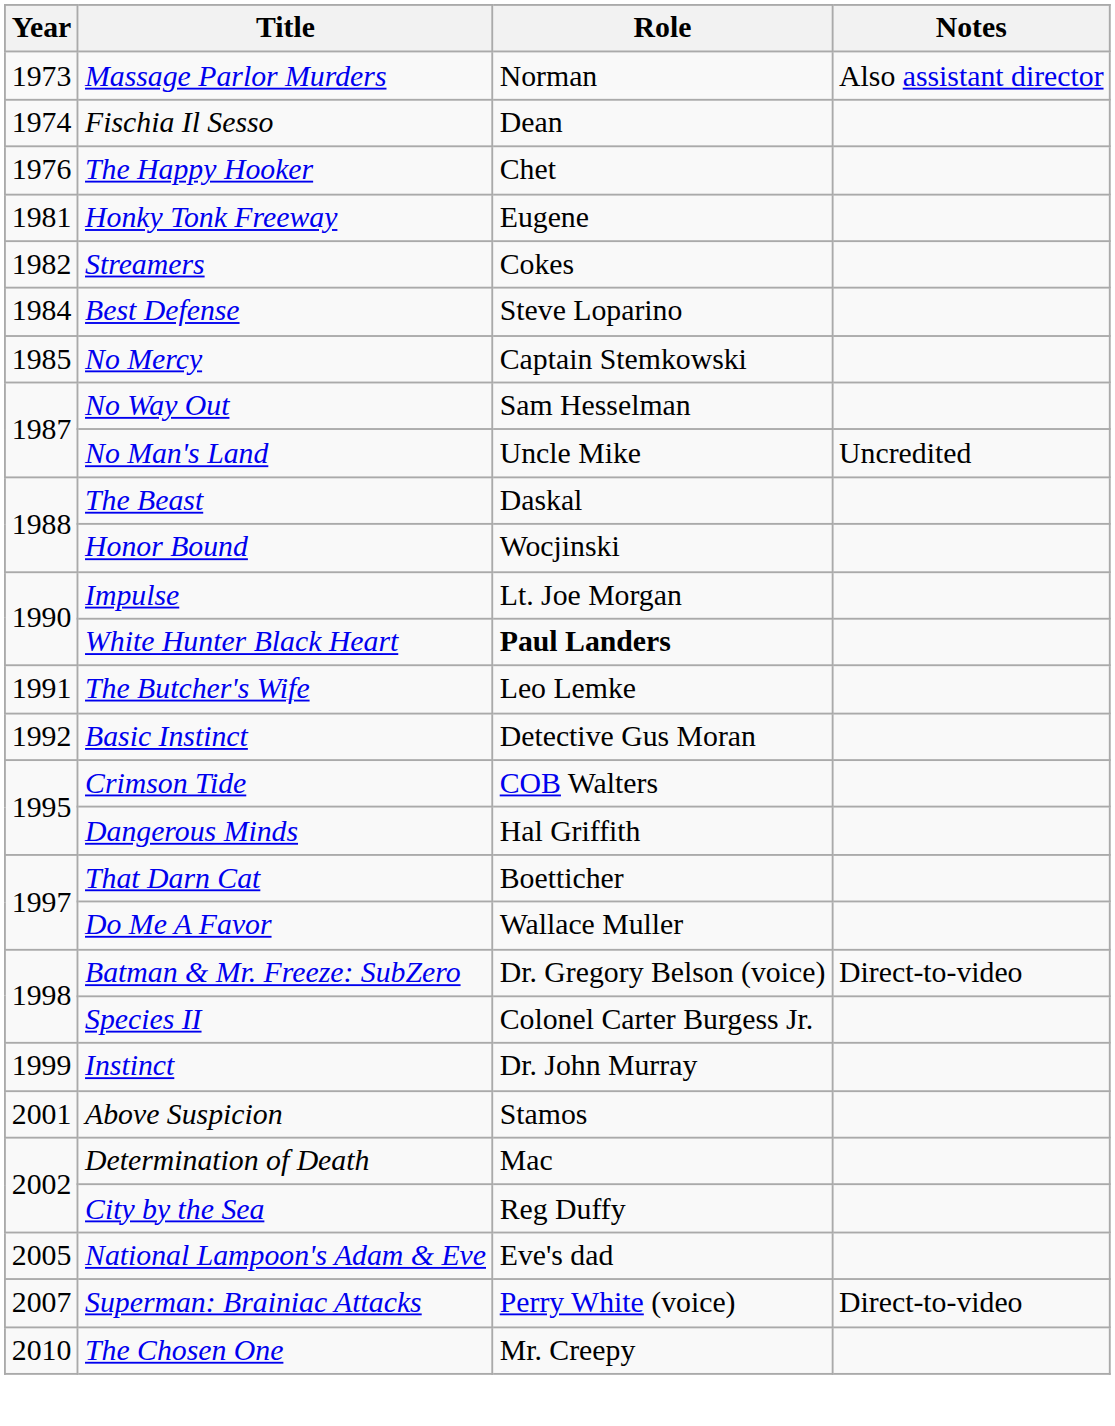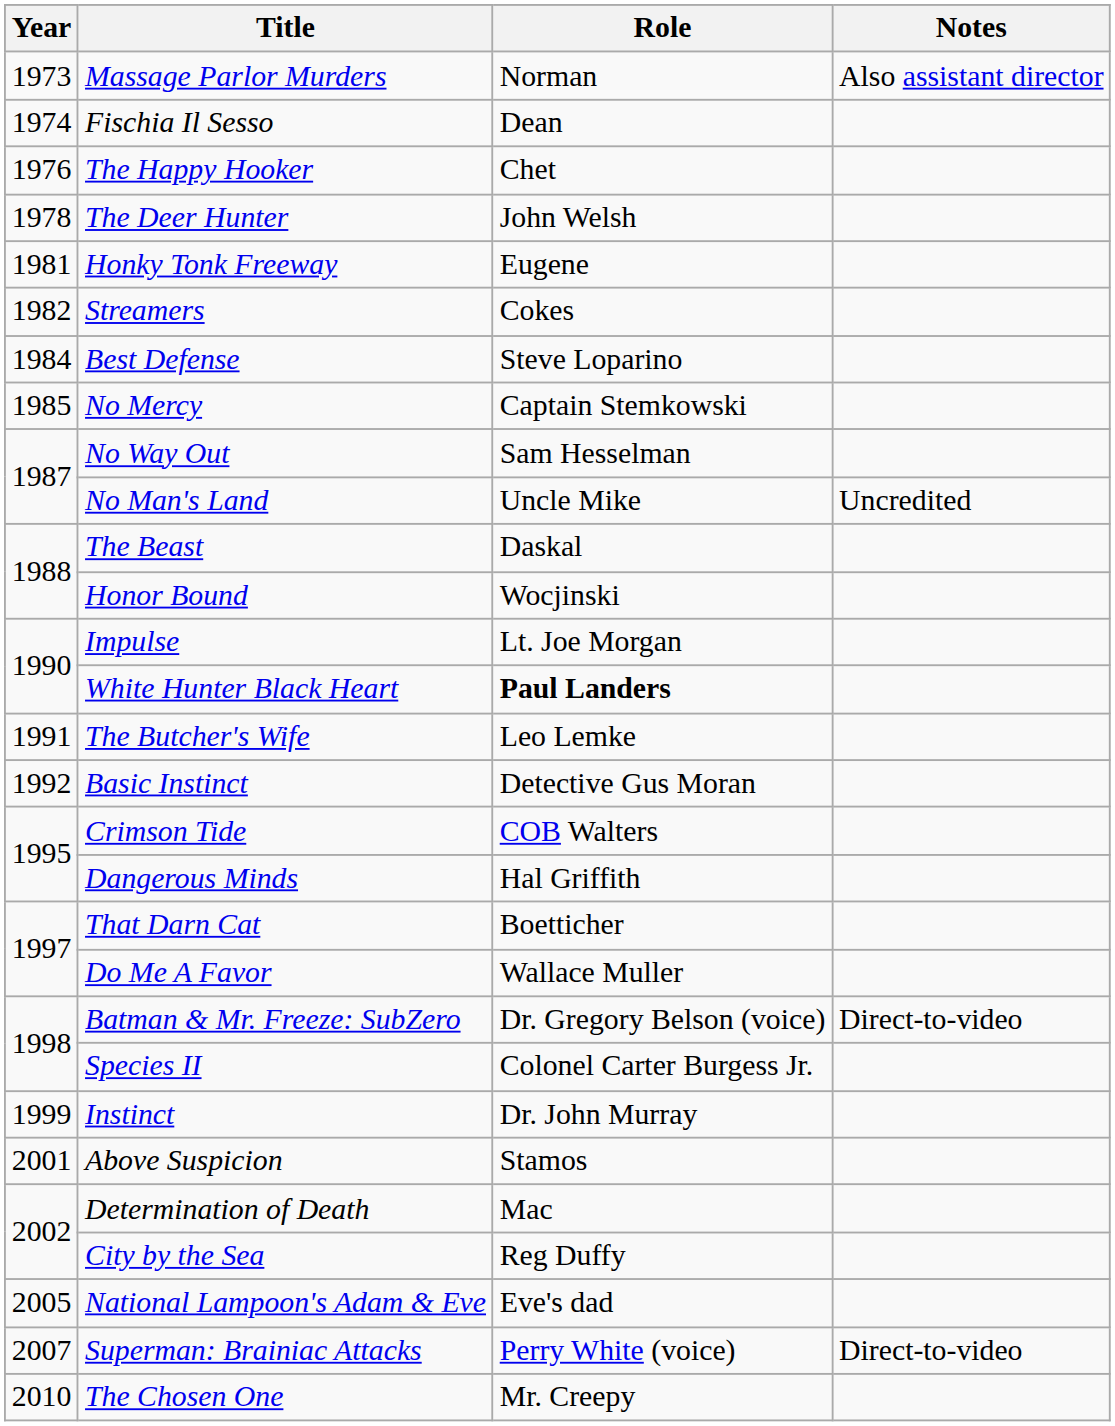+ row: 1978 | The Deer Hunter | John Welsh
